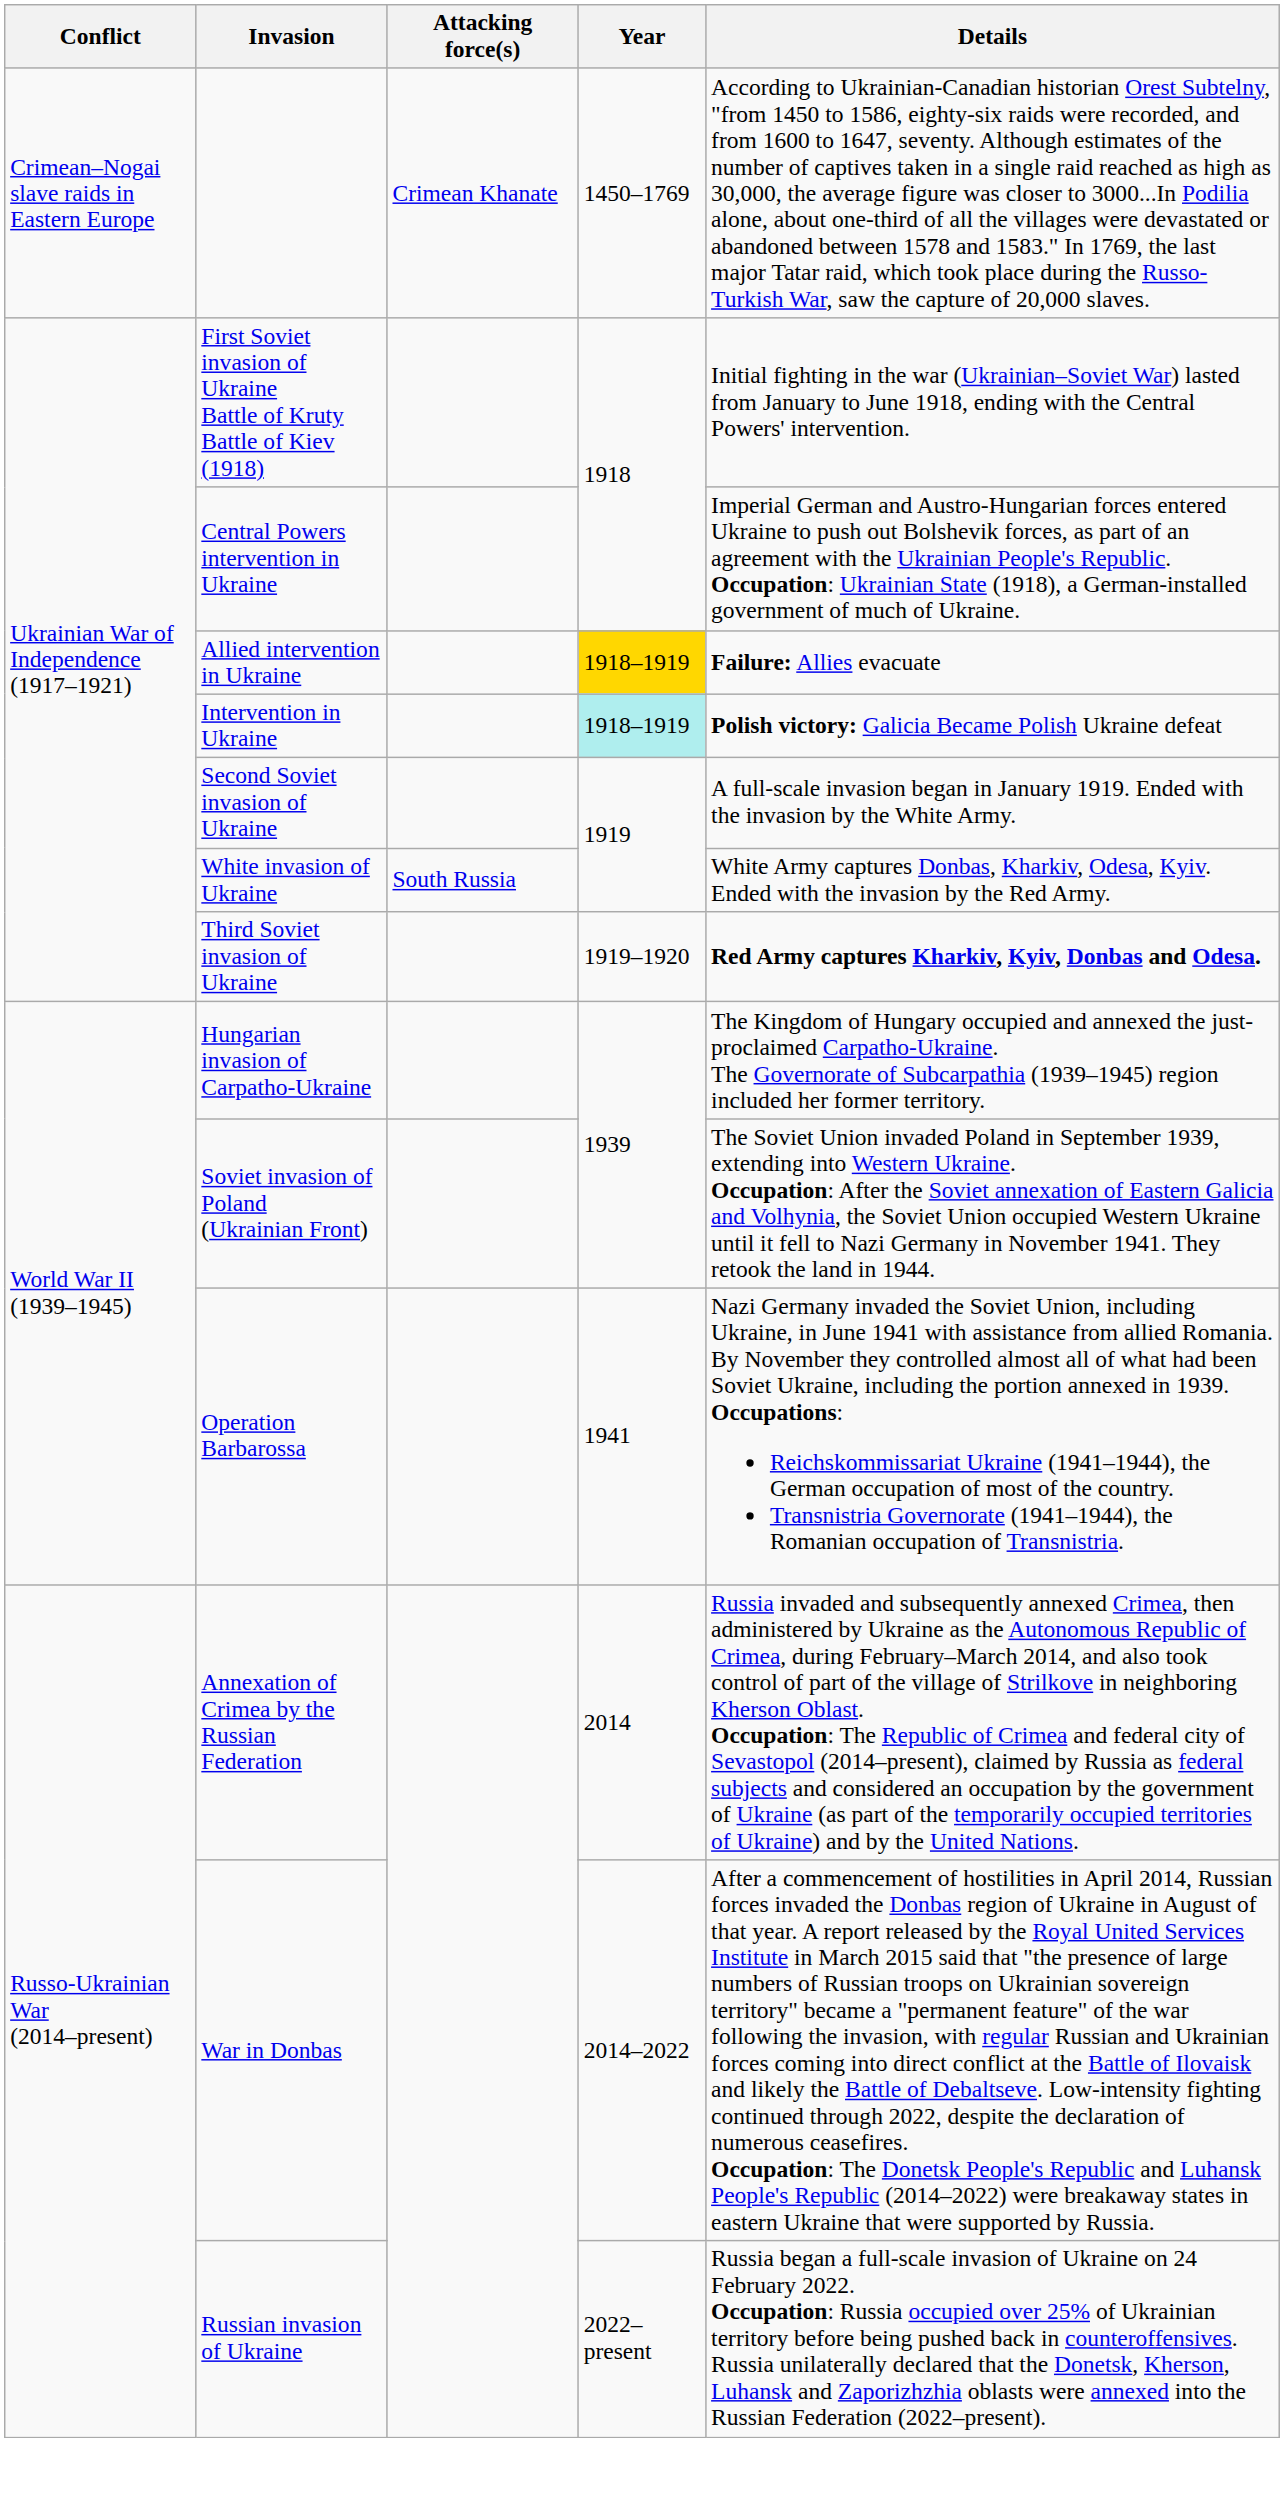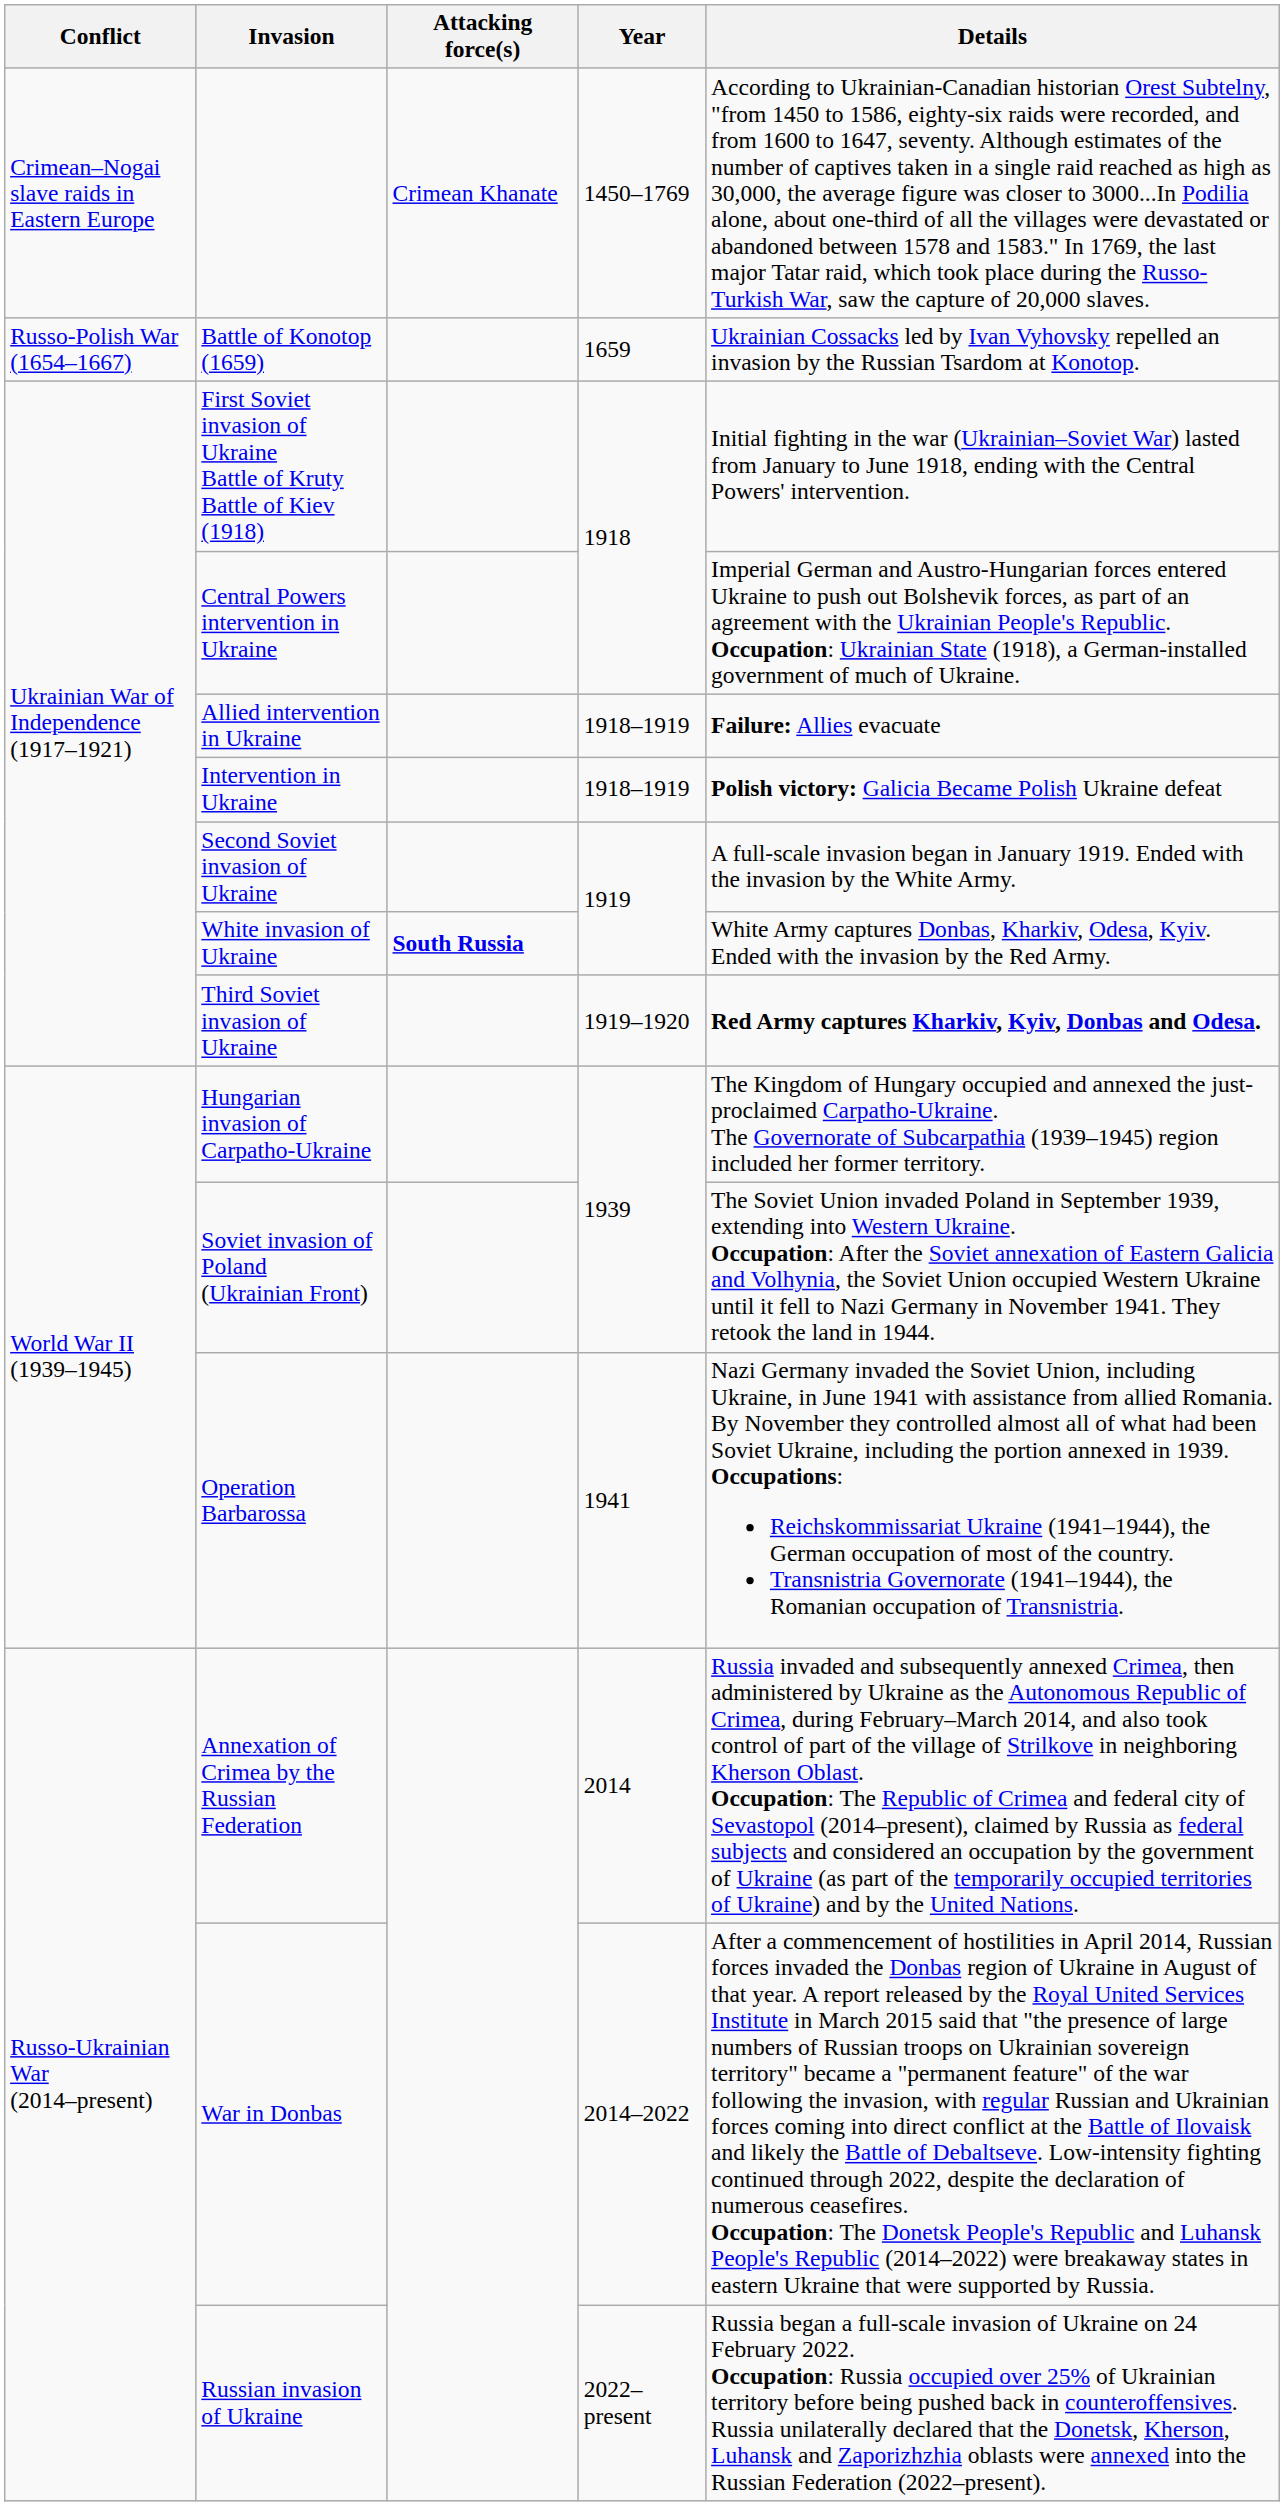+ row: Russo-Polish War (1654–1667) | Battle of Konotop (1659) | 1659 | Ukrainian Cossacks led by Ivan Vyhovsky repelled an invasion by the Russian Tsardom at Konotop.
Allied intervention in Ukraine | Year: gold background -> no background
Intervention in Ukraine | Year: paleturquoise background -> no background
White invasion of Ukraine | Attacking force(s): normal -> bold
